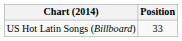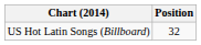US Hot Latin Songs (Billboard) | Position: 33 -> 32
